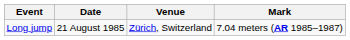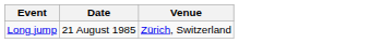- column: Mark | 7.04 meters (AR 1985–1987)
